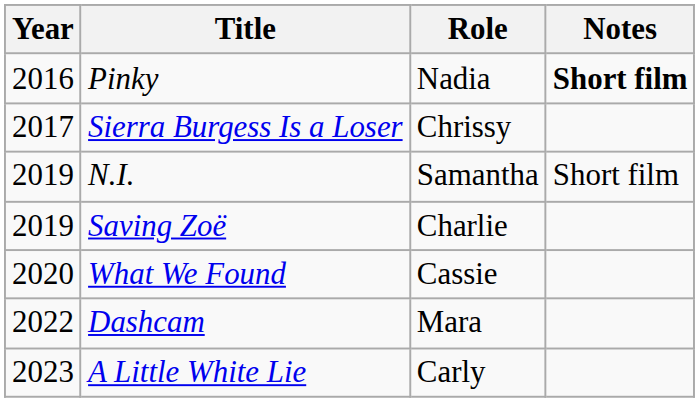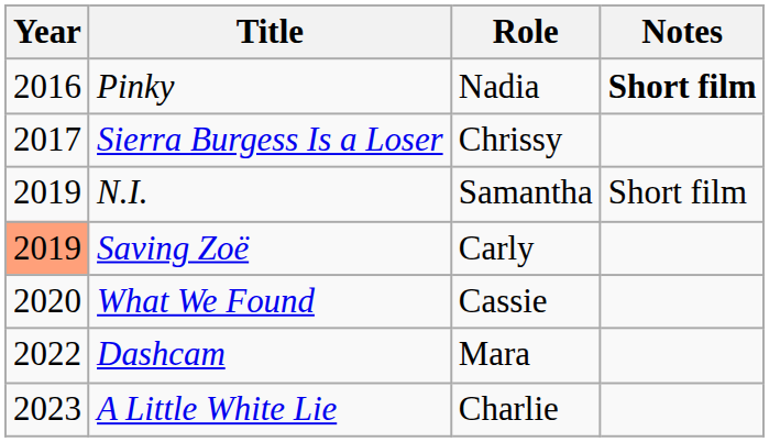Saving Zoë | Year: no background -> lightsalmon background
Saving Zoë | Role: Charlie -> Carly
A Little White Lie | Role: Carly -> Charlie
